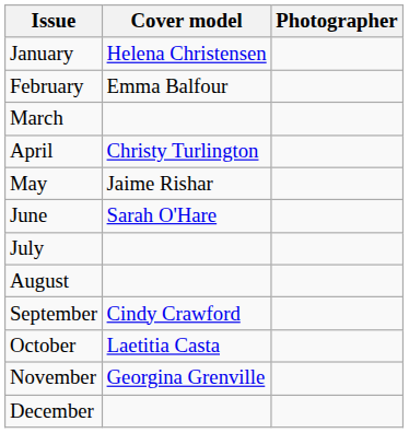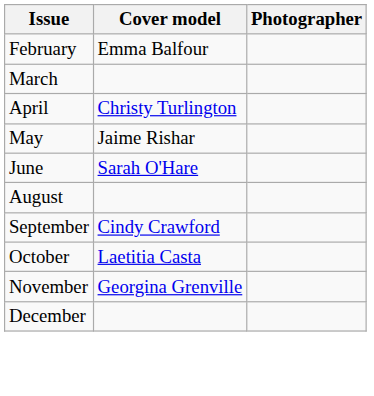- row: January | Helena Christensen
- row: July
